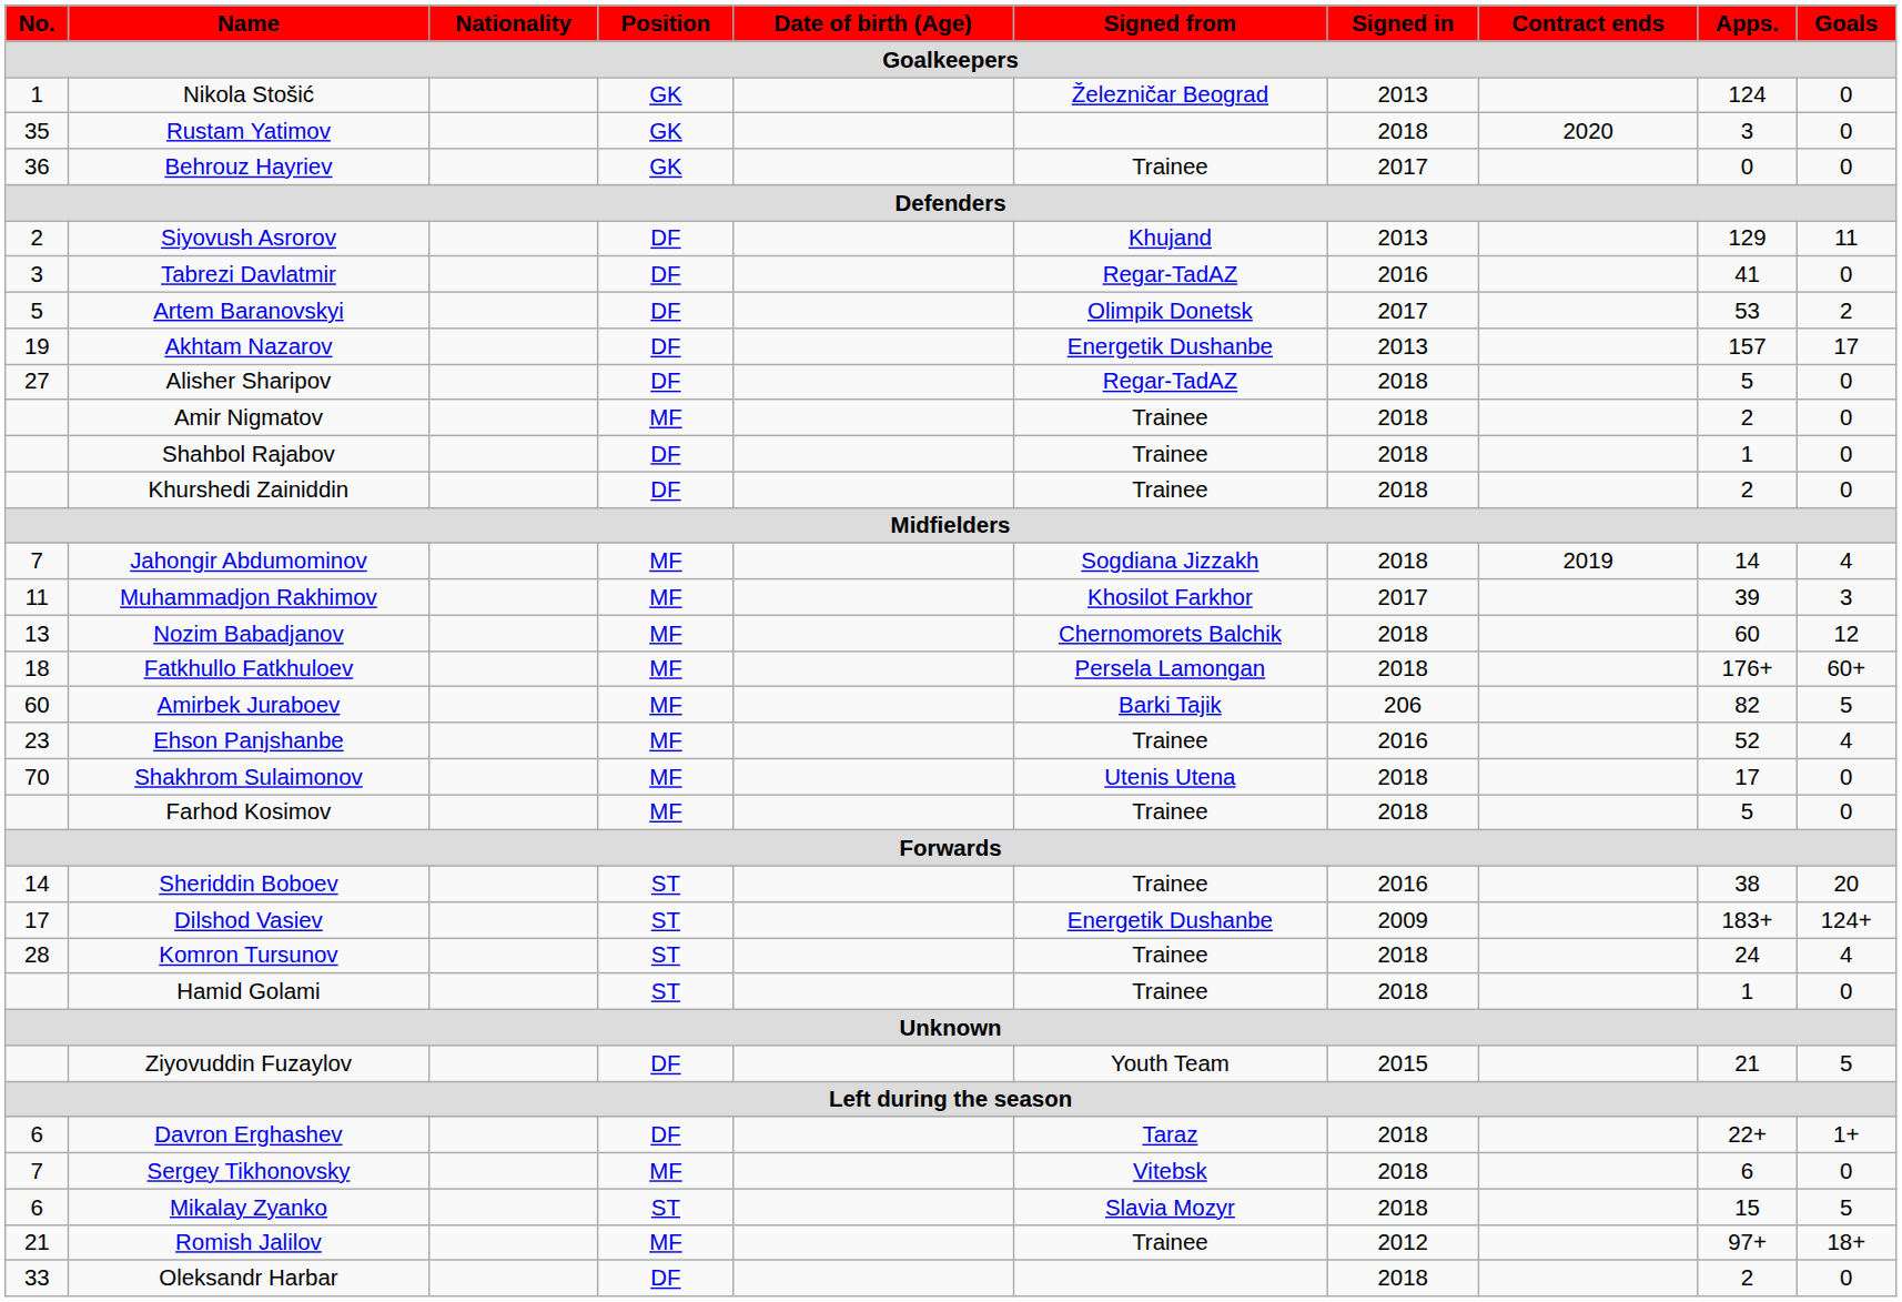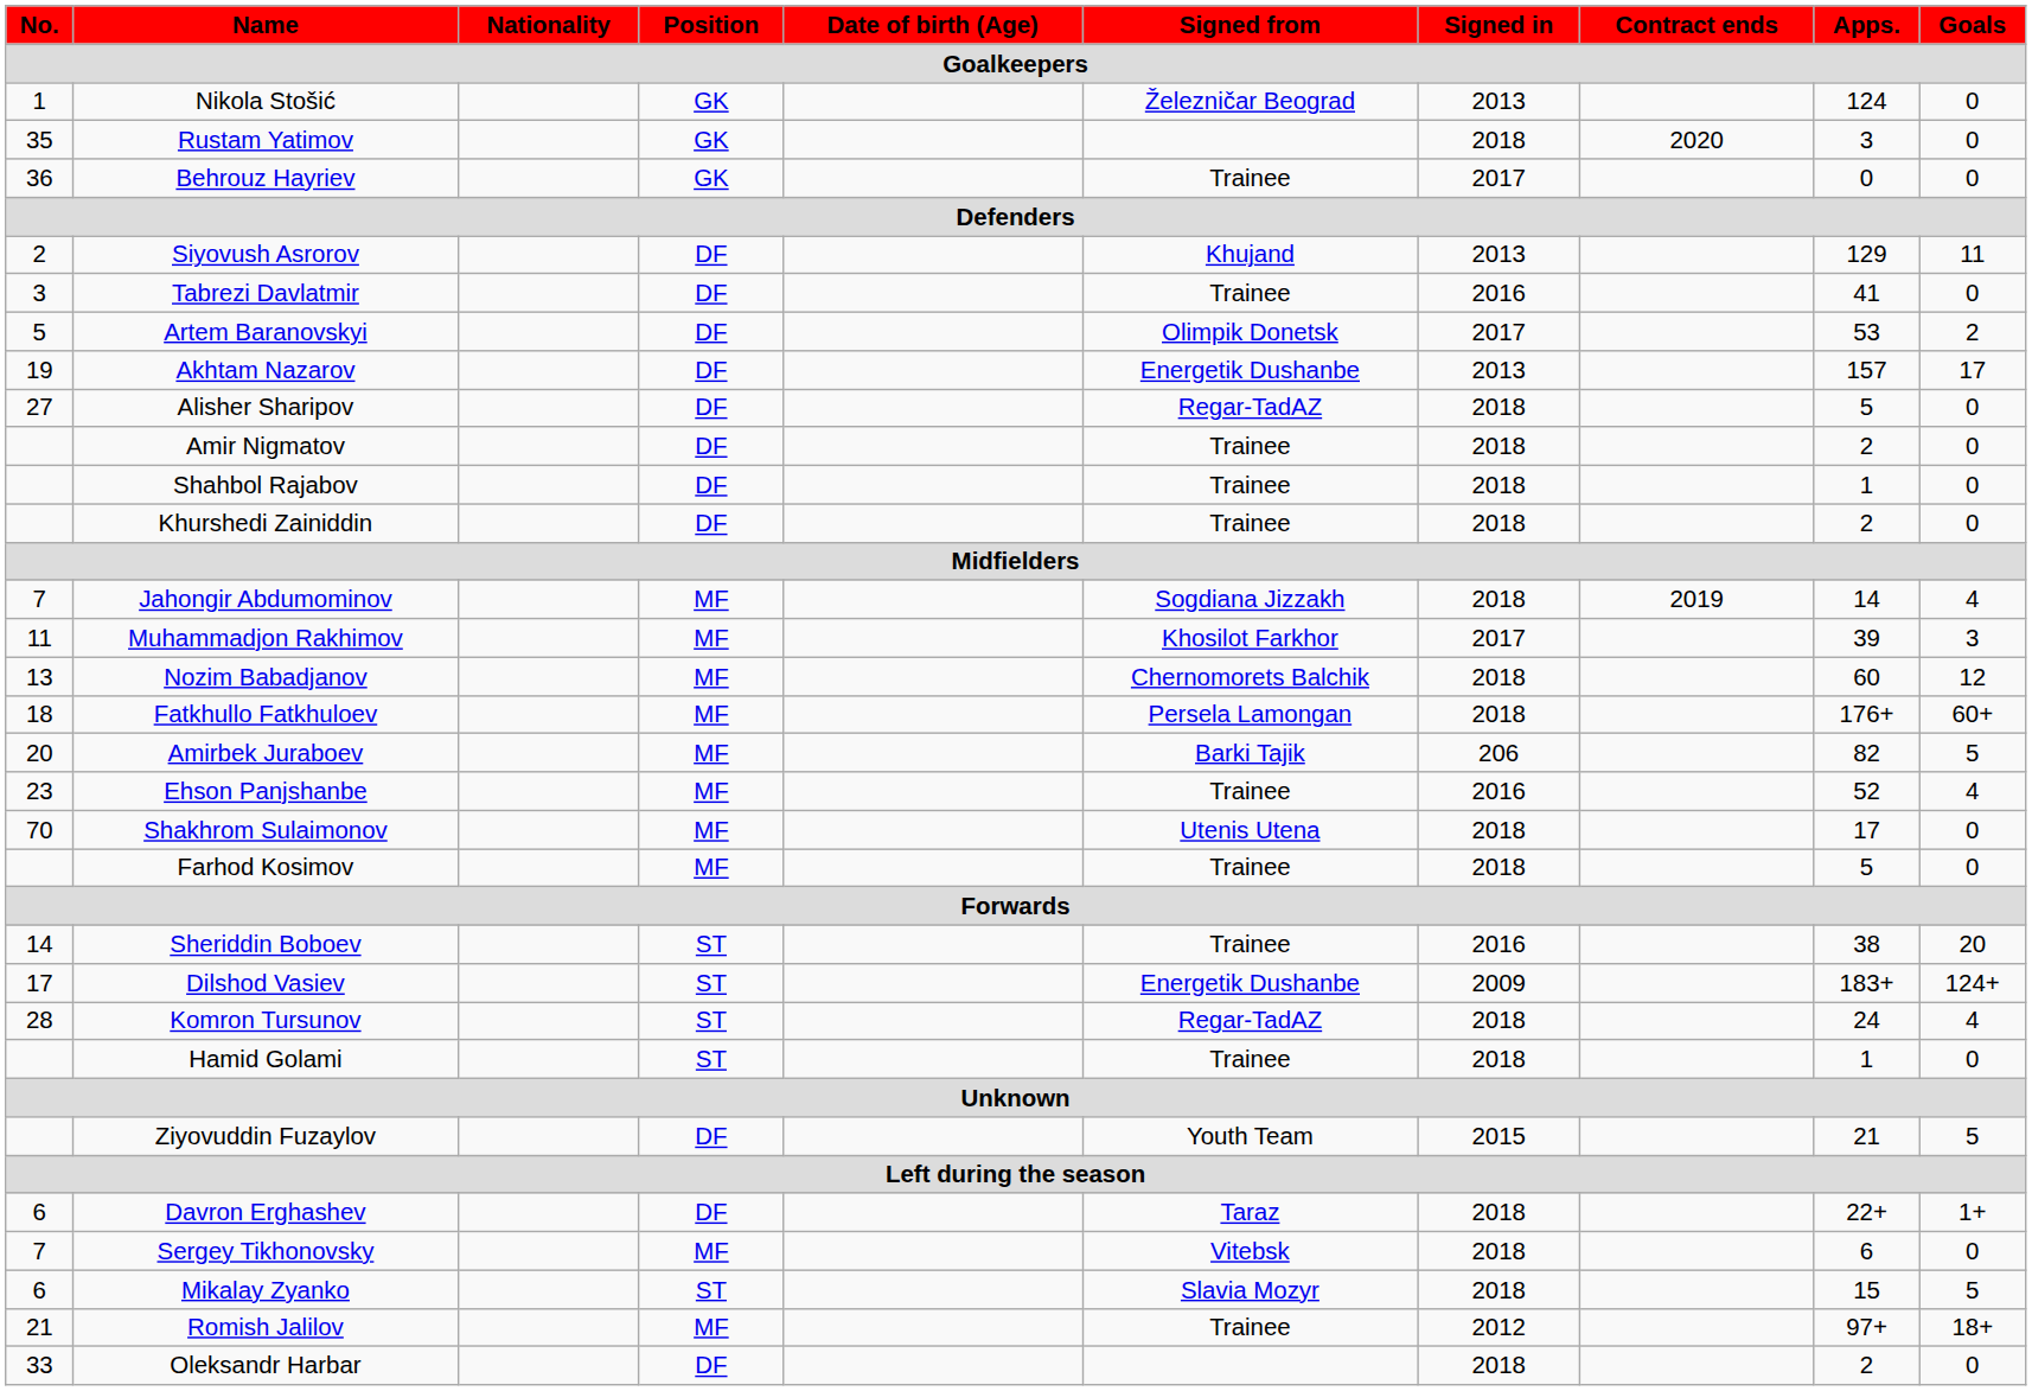Tabrezi Davlatmir | Signed from: Regar-TadAZ -> Trainee
Amir Nigmatov | Position: MF -> DF
Amirbek Juraboev | No.: 60 -> 20
Komron Tursunov | Signed from: Trainee -> Regar-TadAZ
